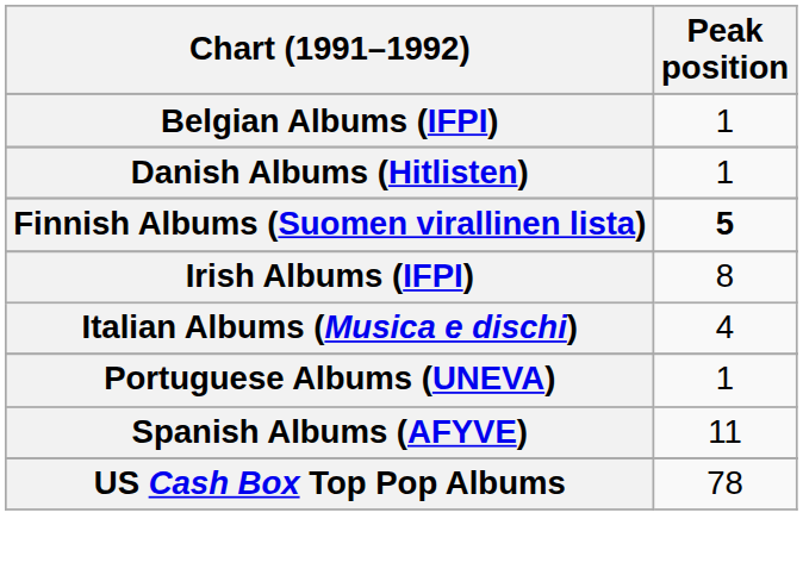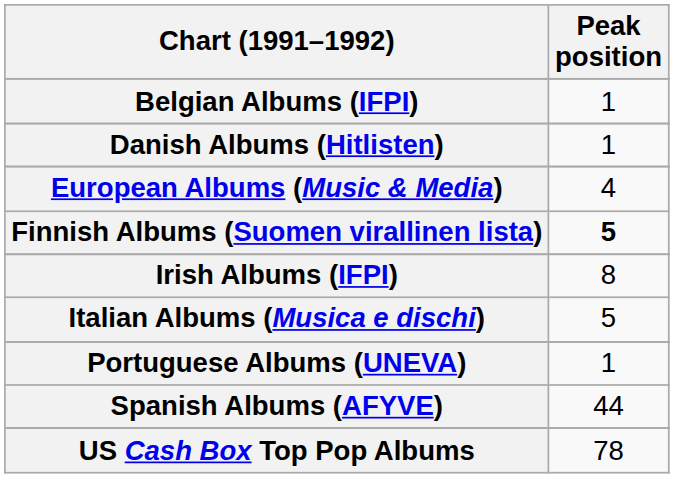+ row: European Albums (Music & Media) | 4
Italian Albums (Musica e dischi) | Peak position: 4 -> 5
Spanish Albums (AFYVE) | Peak position: 11 -> 44
